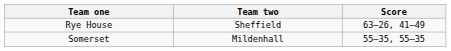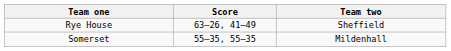columns swapped: Team two <-> Score
